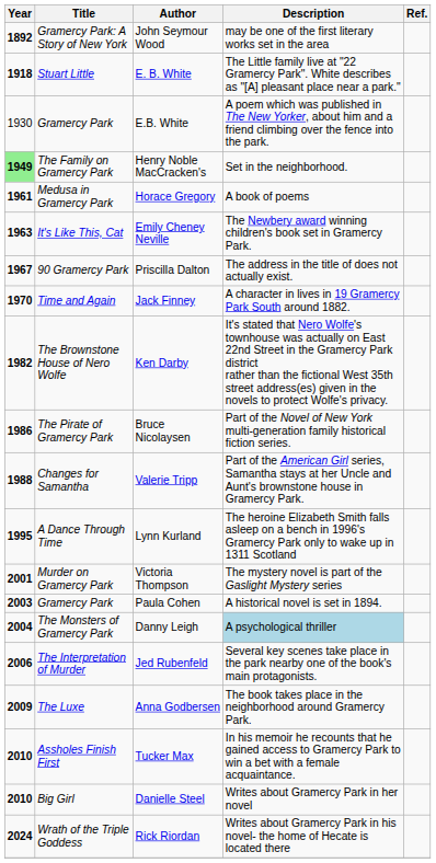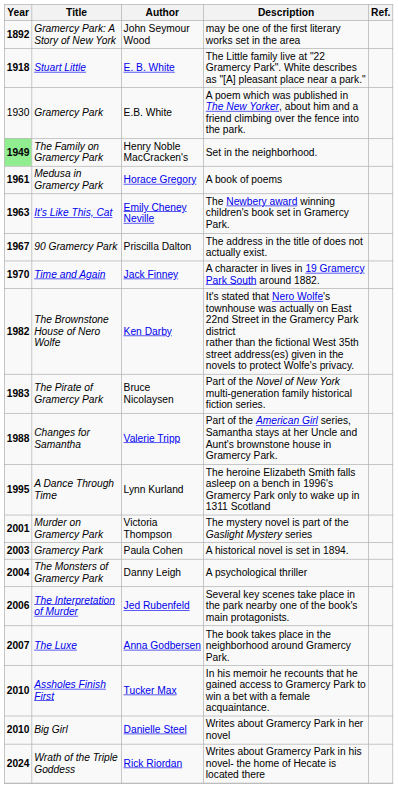Bruce Nicolaysen | Year: 1986 -> 1983
Danny Leigh | Description: lightblue background -> no background
Anna Godbersen | Year: 2009 -> 2007
